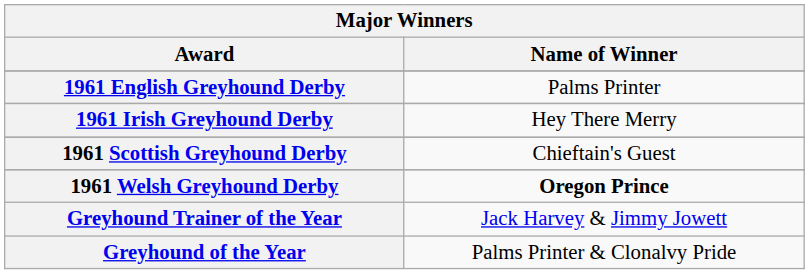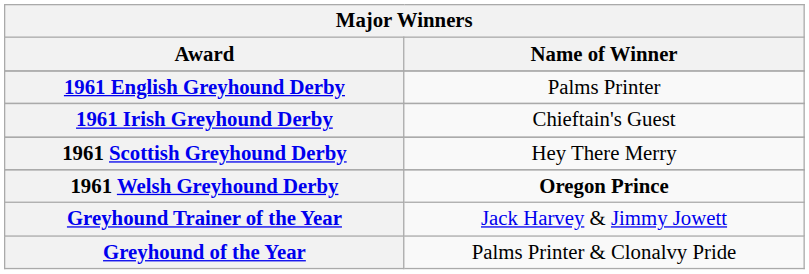1961 Irish Greyhound Derby | Name of Winner: Hey There Merry -> Chieftain's Guest
1961 Scottish Greyhound Derby | Name of Winner: Chieftain's Guest -> Hey There Merry
